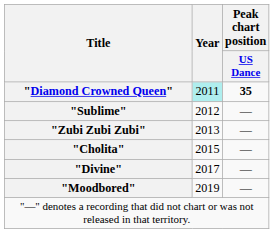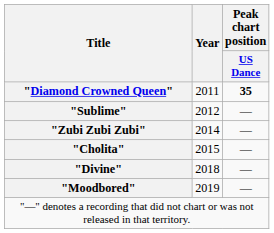"Diamond Crowned Queen" | Year: paleturquoise background -> no background
"Zubi Zubi Zubi" | Year: 2013 -> 2014
"Divine" | Year: 2017 -> 2018
